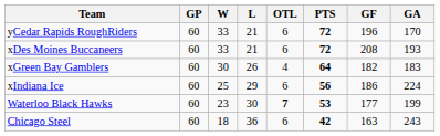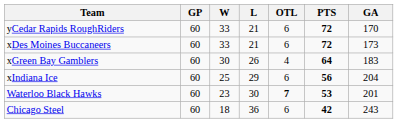- column: GF | 196 | 208 | 182 | 186 | 177 | 163
xDes Moines Buccaneers | GA: 193 -> 173
xIndiana Ice | GA: 224 -> 204
Waterloo Black Hawks | GA: 199 -> 201
